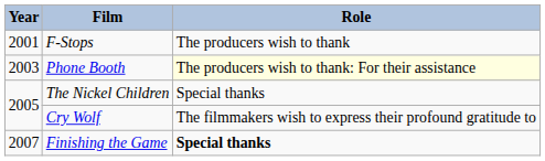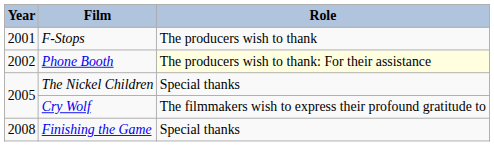Phone Booth | Year: 2003 -> 2002
Finishing the Game | Year: 2007 -> 2008
Finishing the Game | Role: bold -> normal
